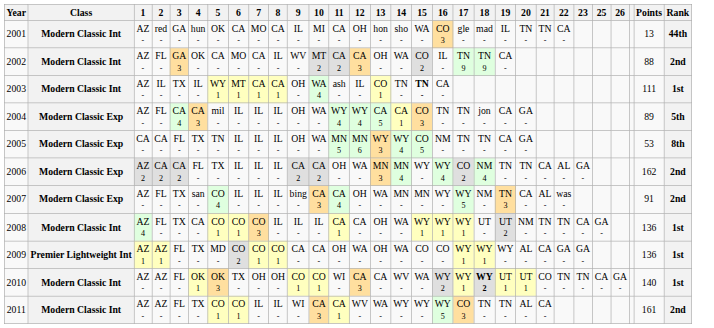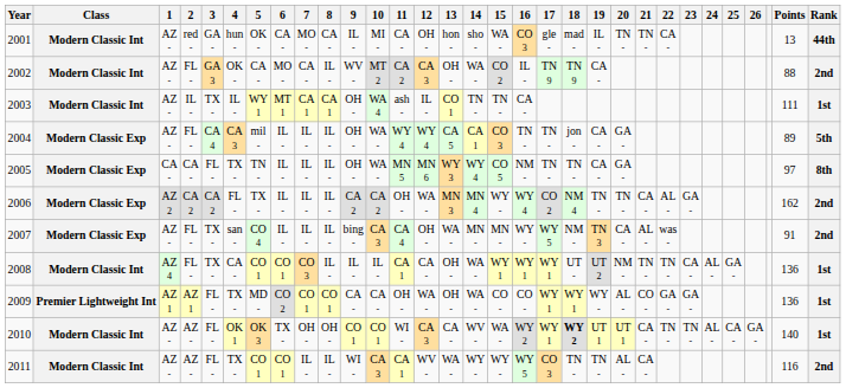+ column: 24 | AL - | AL -
2003 | 15: bold -> normal
2005 | Points: 53 -> 97
2009 | 21: CA - -> CO -
2010 | 21: CO - -> CA -
2011 | Points: 161 -> 116
